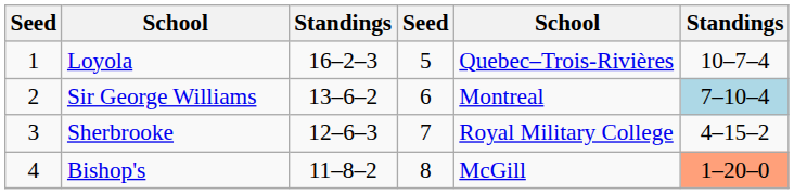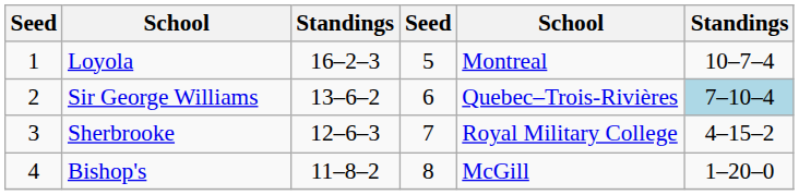Loyola | column 5: Quebec–Trois-Rivières -> Montreal
Sir George Williams | column 5: Montreal -> Quebec–Trois-Rivières
Bishop's | column 6: lightsalmon background -> no background
